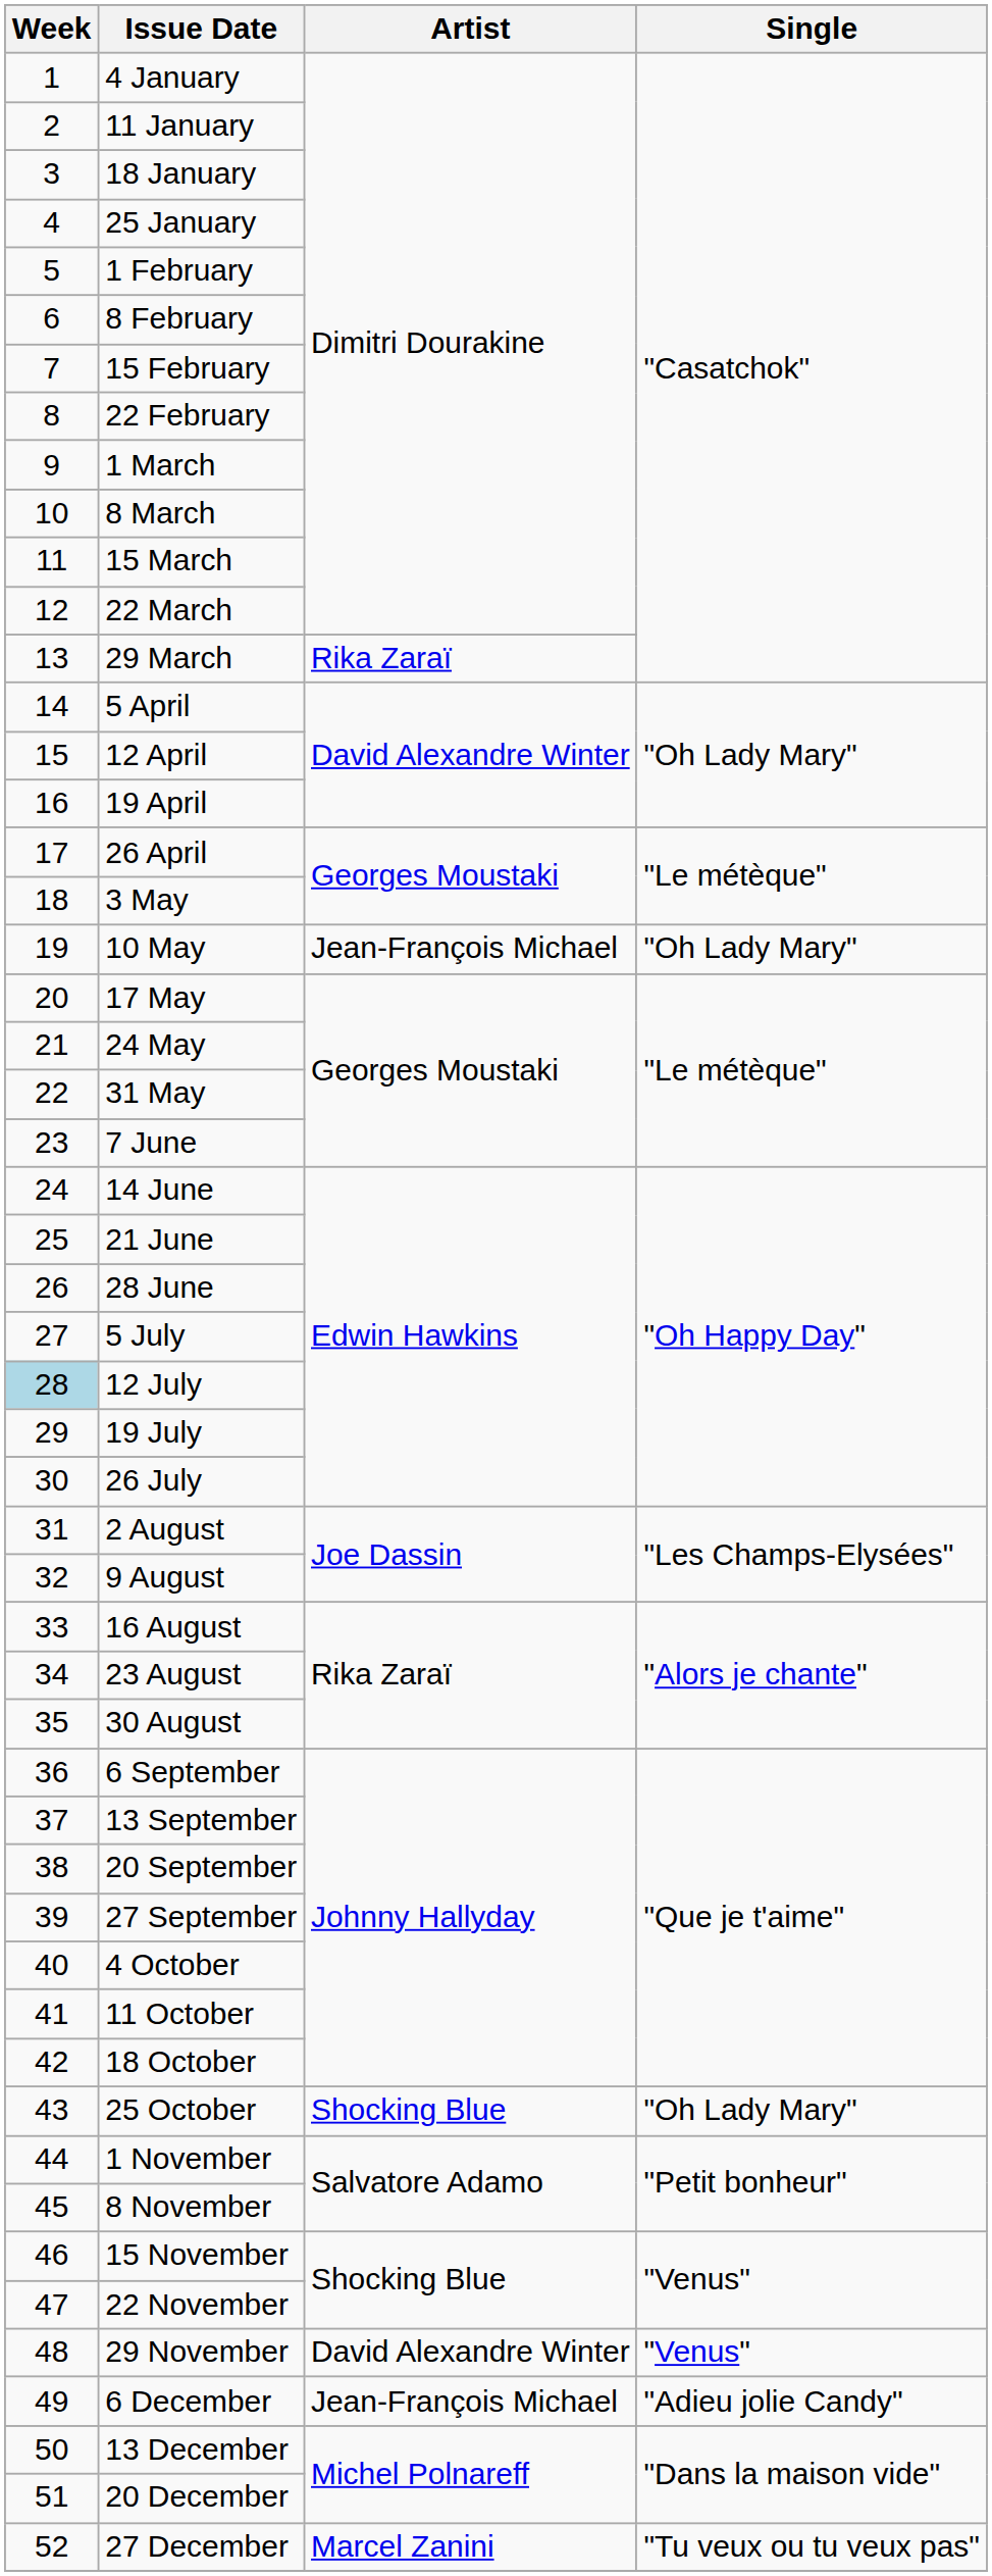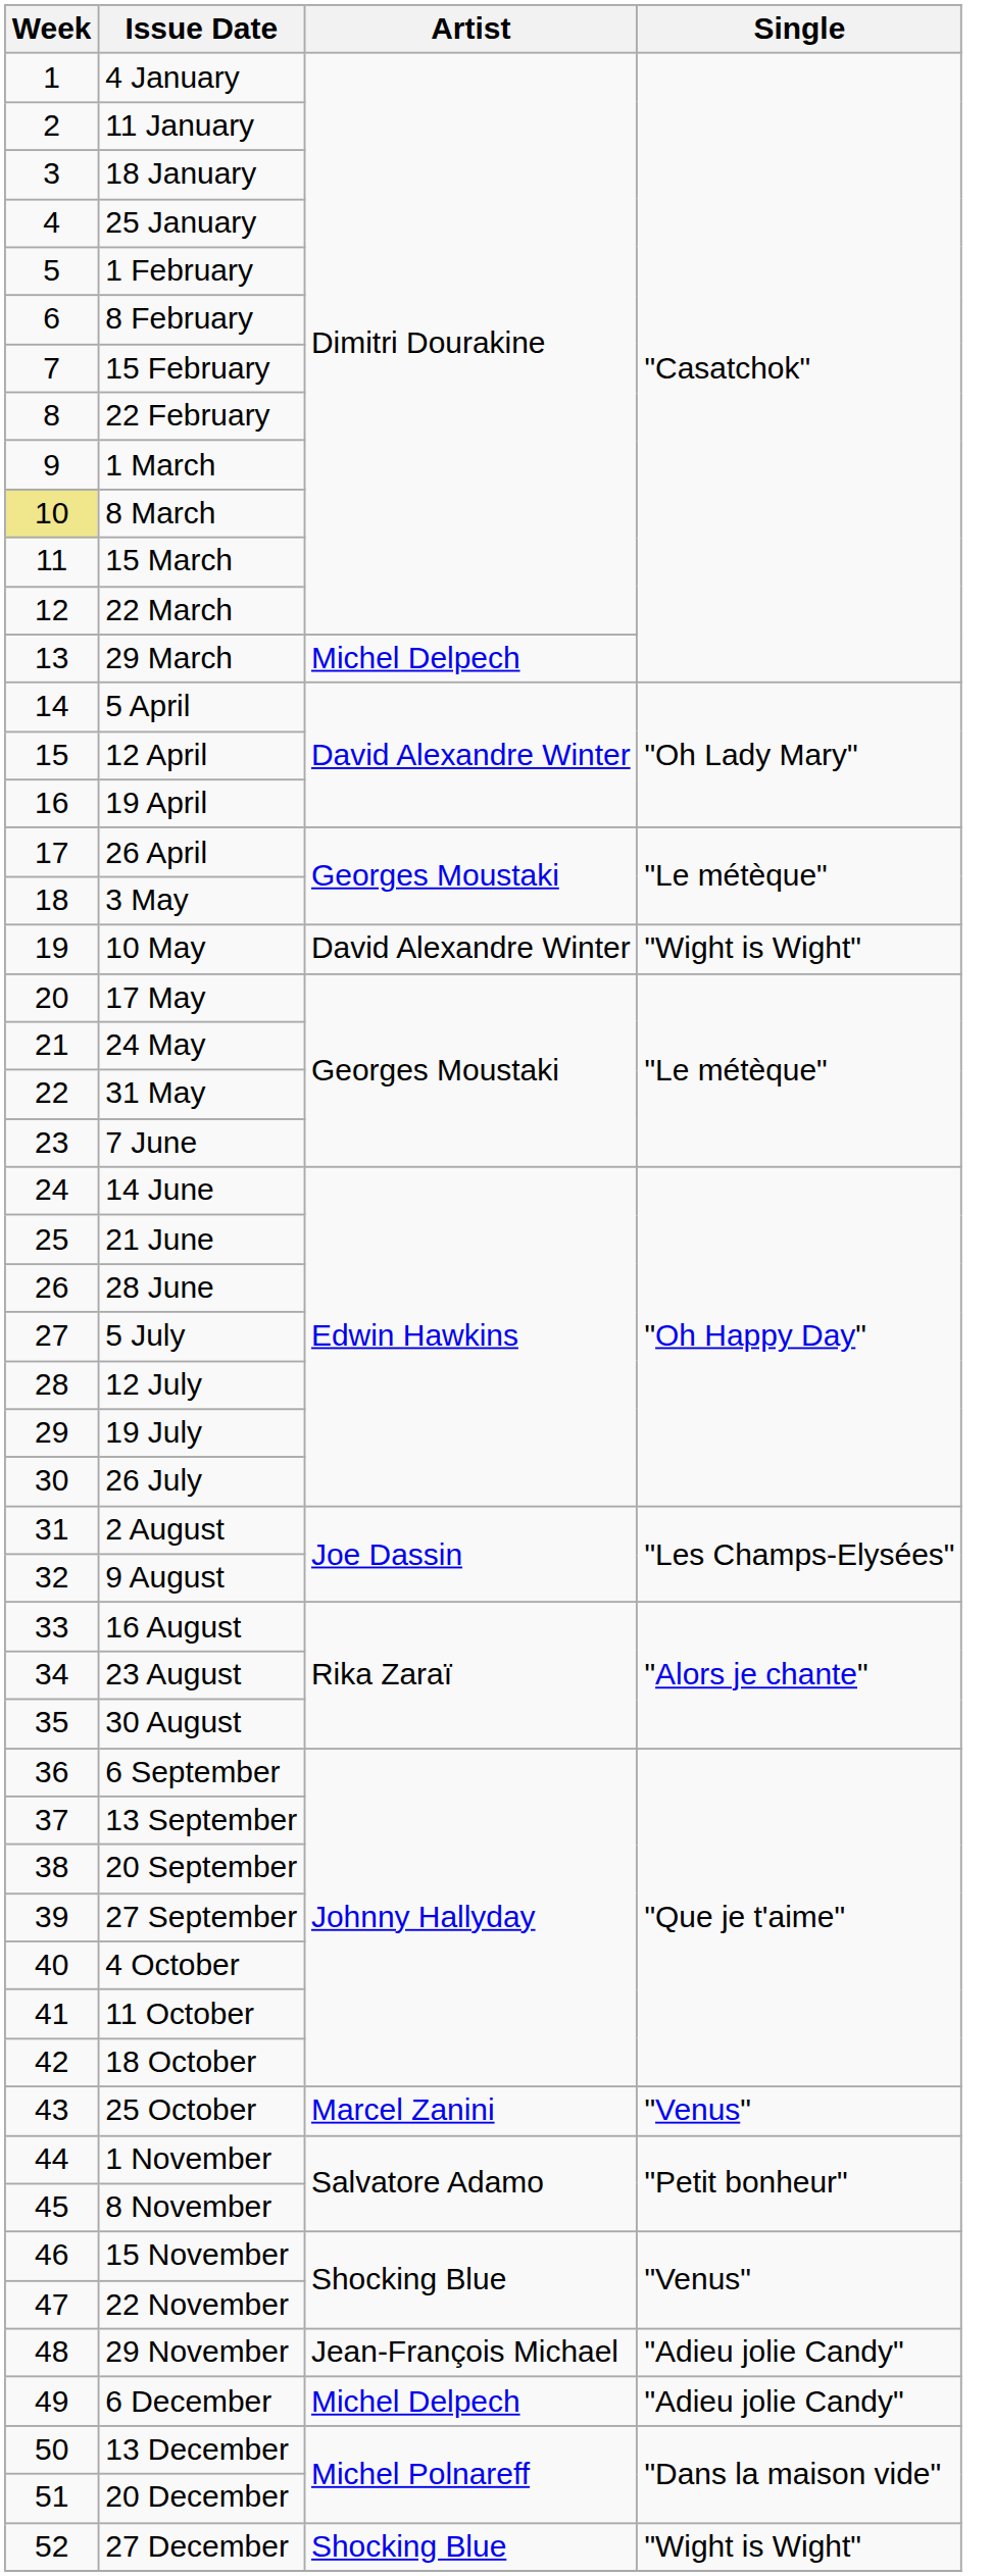8 March | Week: no background -> khaki background
29 March | Artist: Rika Zaraï -> Michel Delpech
10 May | Artist: Jean-François Michael -> David Alexandre Winter
10 May | Single: "Oh Lady Mary" -> "Wight is Wight"
12 July | Week: lightblue background -> no background
25 October | Artist: Shocking Blue -> Marcel Zanini
25 October | Single: "Oh Lady Mary" -> "Venus"
29 November | Artist: David Alexandre Winter -> Jean-François Michael
29 November | Single: "Venus" -> "Adieu jolie Candy"
6 December | Artist: Jean-François Michael -> Michel Delpech
27 December | Artist: Marcel Zanini -> Shocking Blue
27 December | Single: "Tu veux ou tu veux pas" -> "Wight is Wight"
